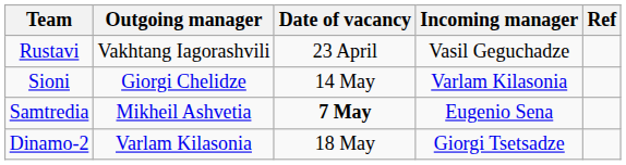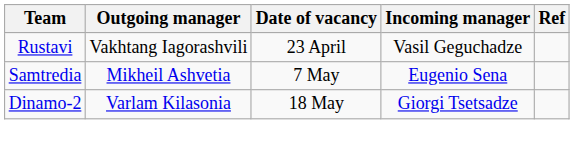- row: Sioni | Giorgi Chelidze | 14 May | Varlam Kilasonia
Samtredia | Date of vacancy: bold -> normal
